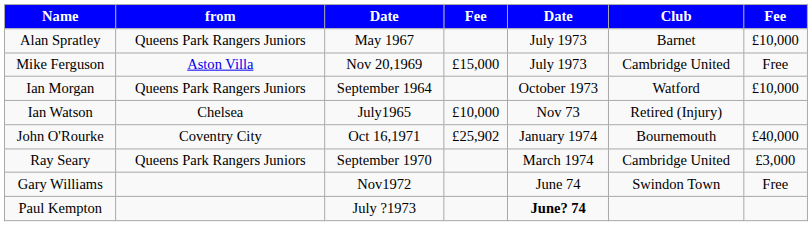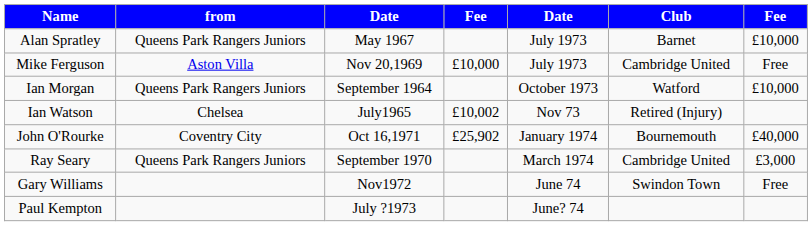Mike Ferguson | column 4: £15,000 -> £10,000
Ian Watson | column 4: £10,000 -> £10,002
Paul Kempton | column 5: bold -> normal
